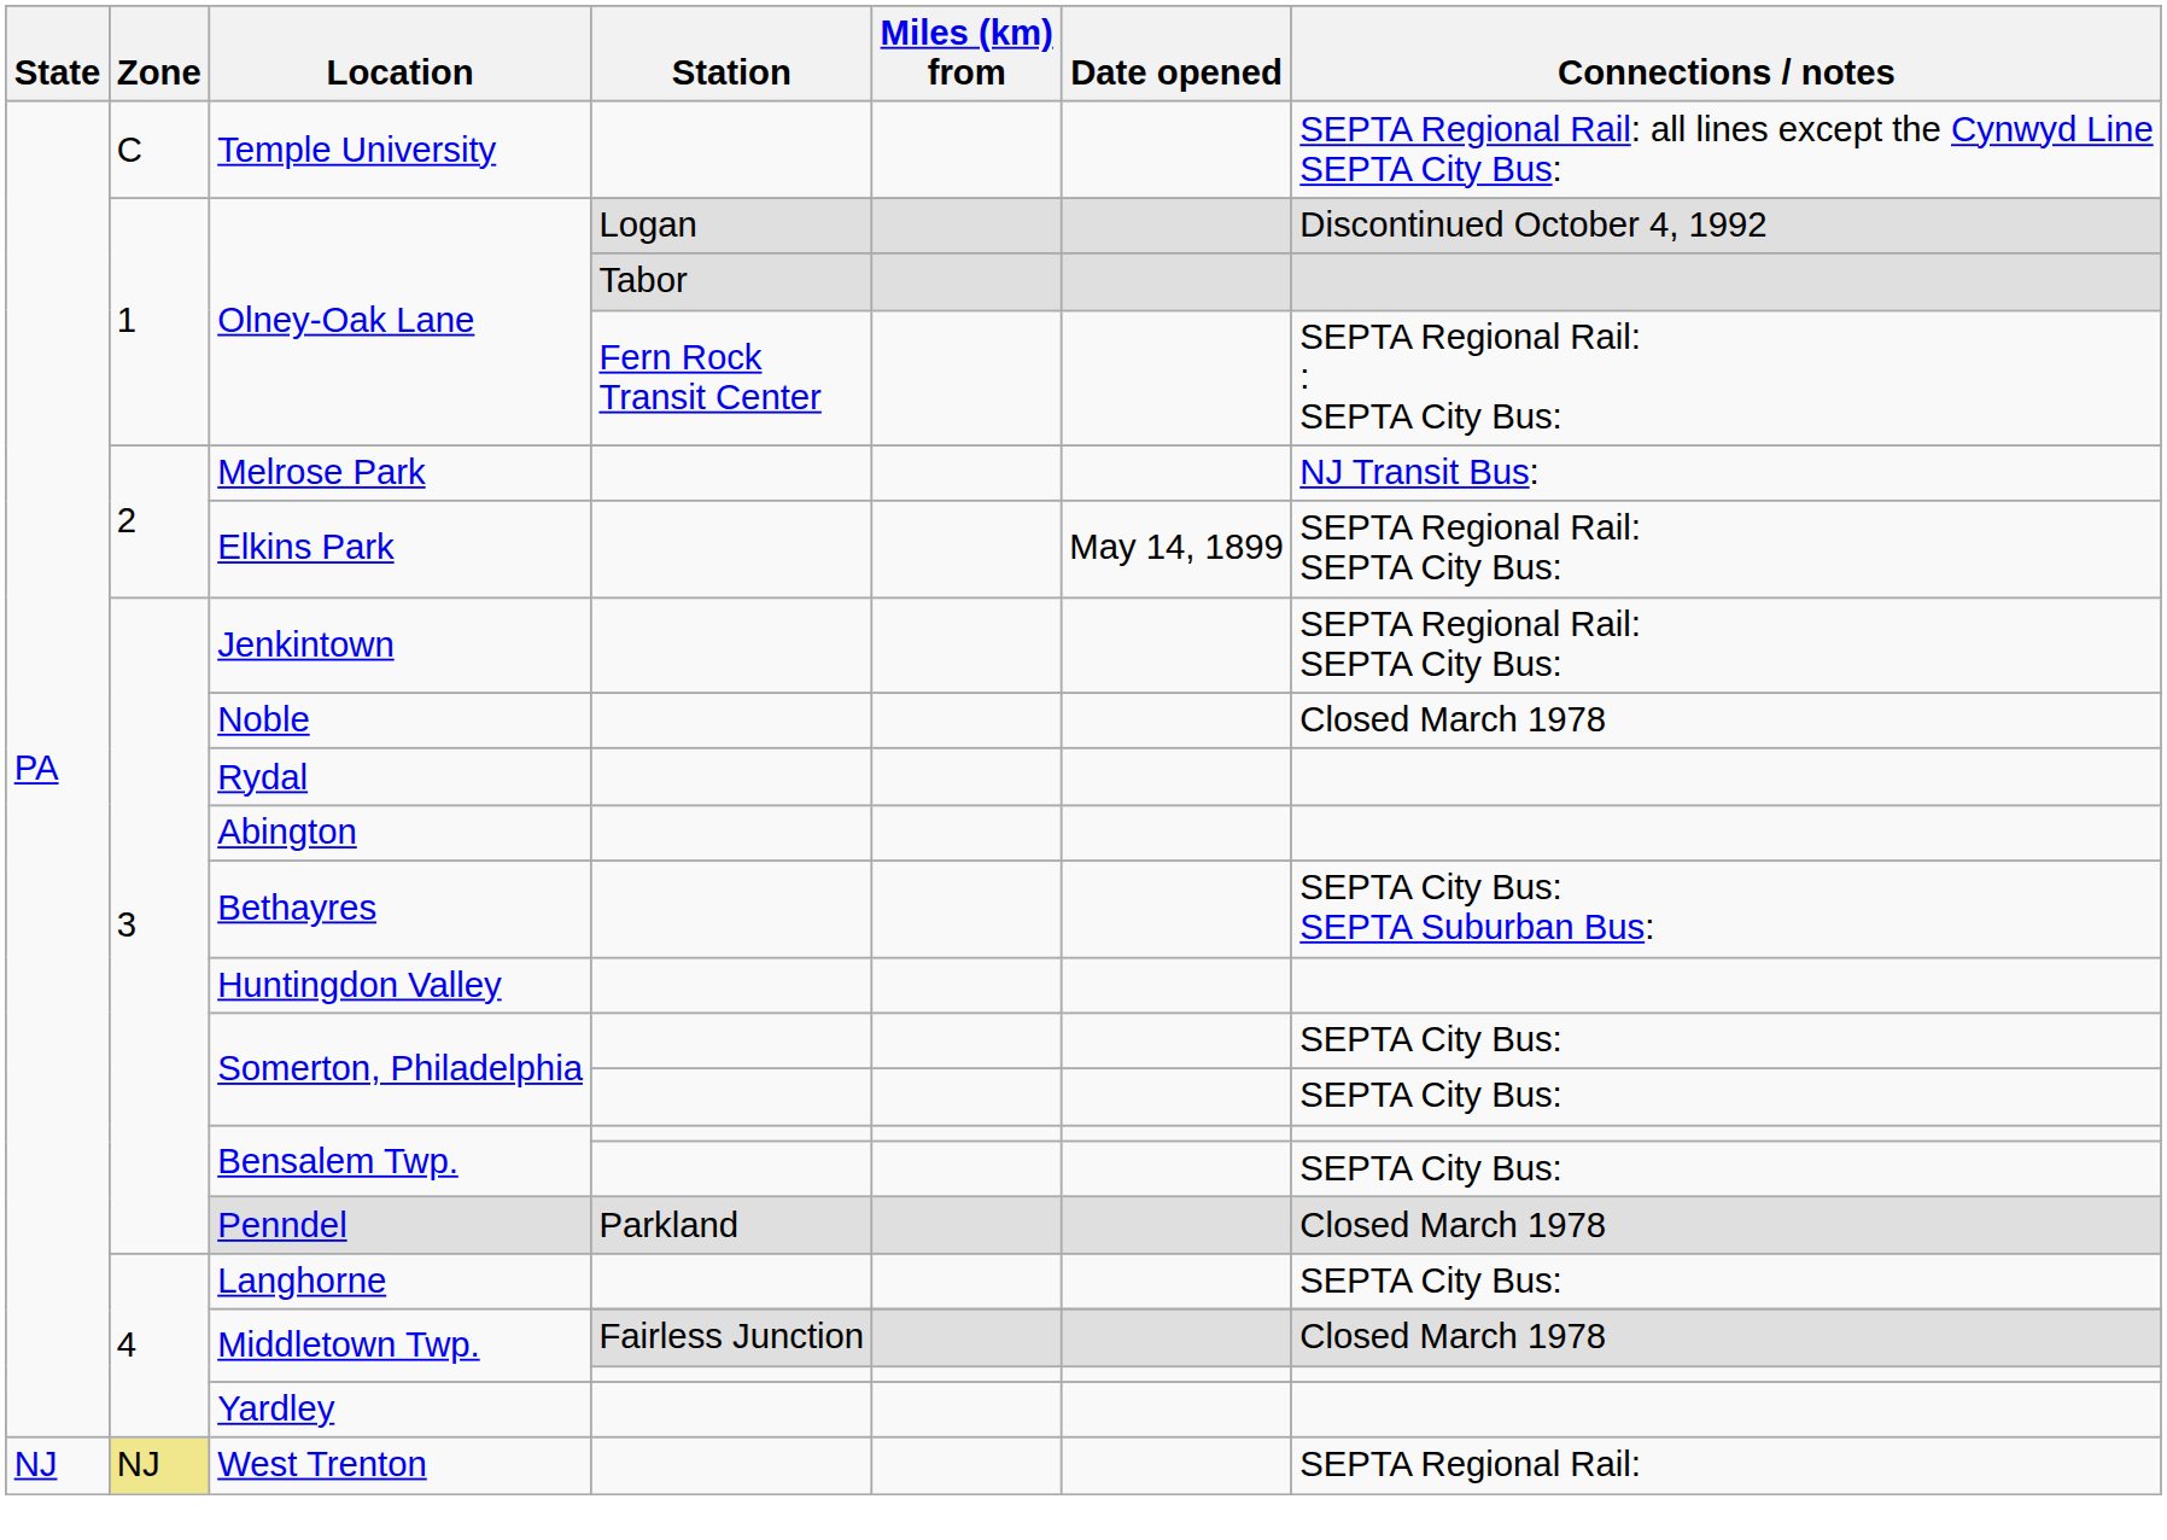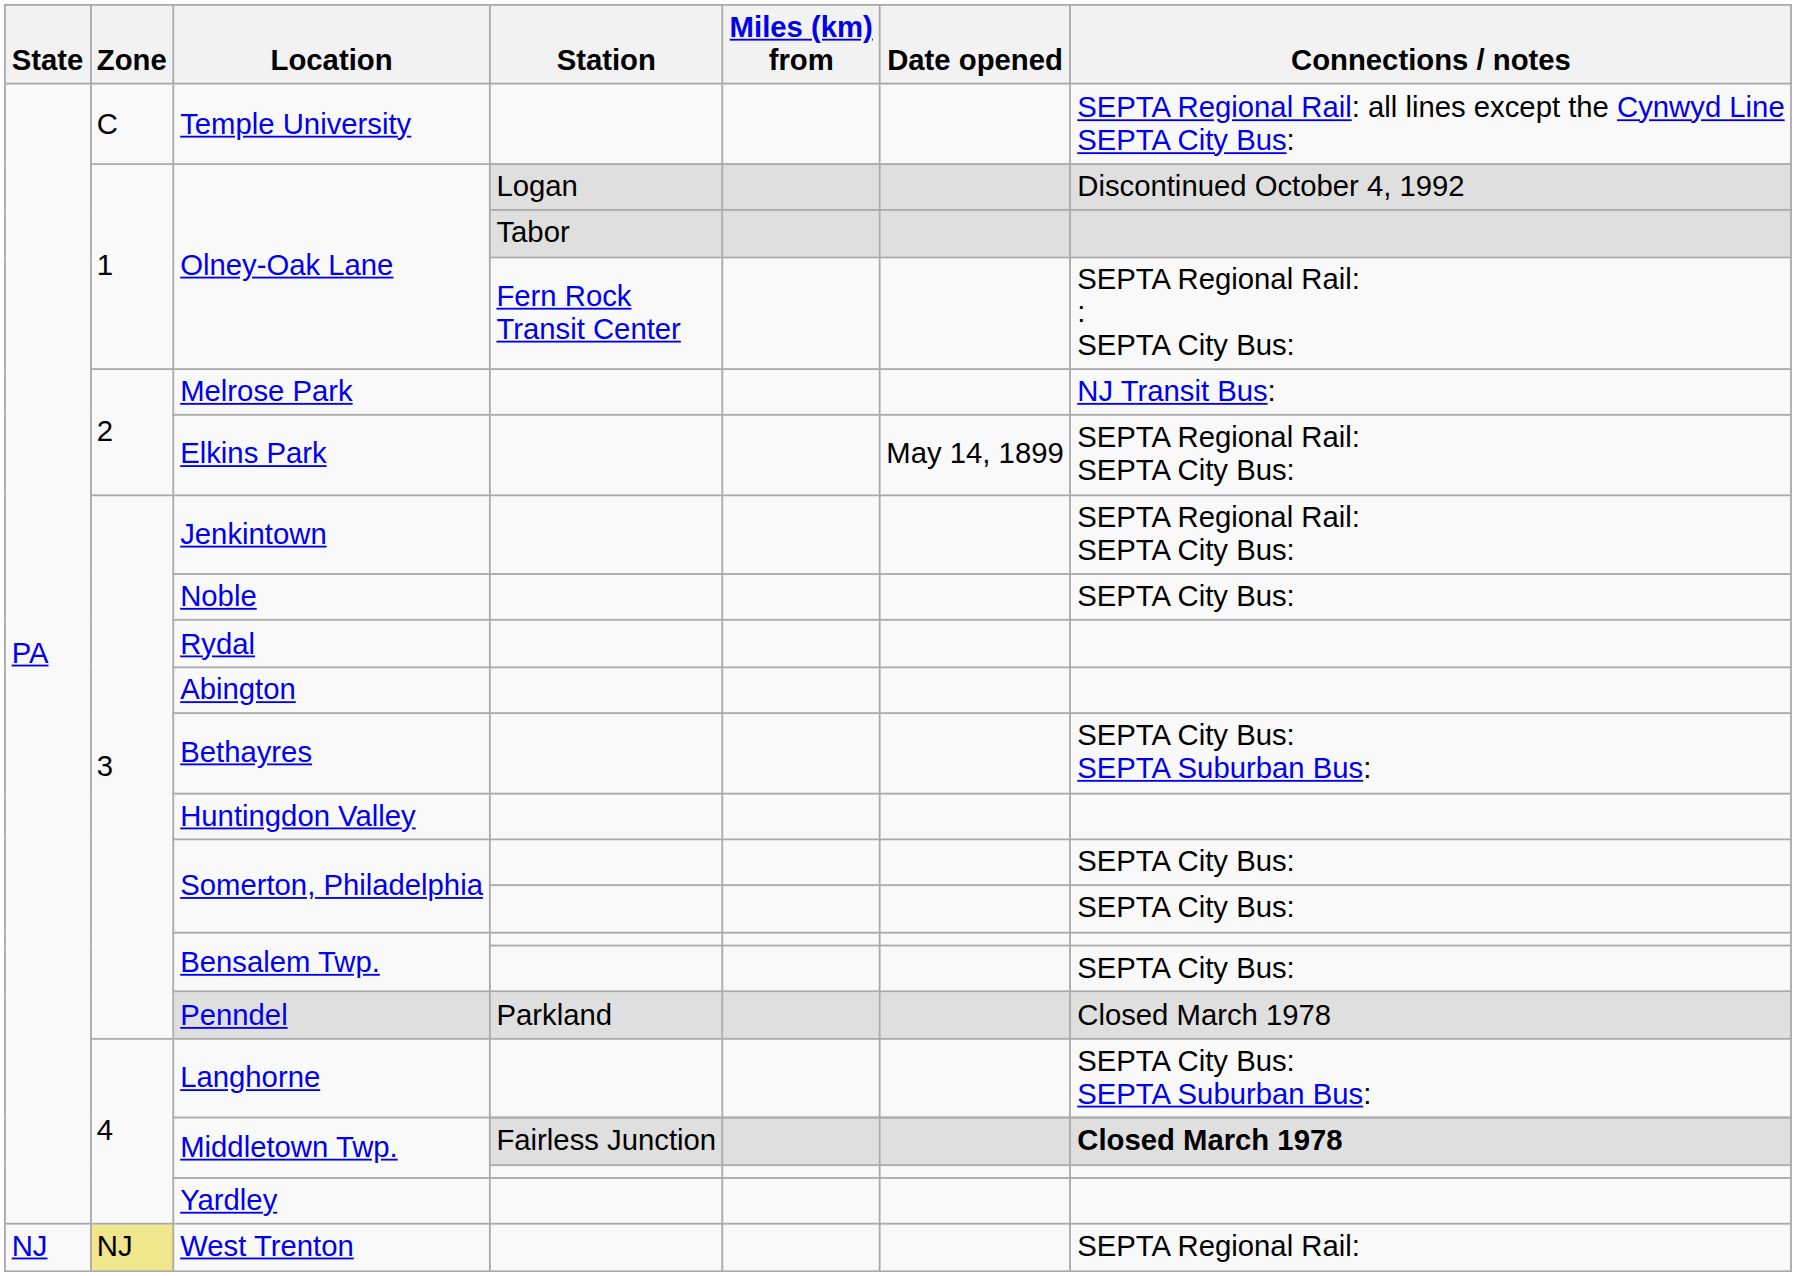Noble | Connections / notes: Closed March 1978 -> SEPTA City Bus:
Langhorne | Connections / notes: SEPTA City Bus: -> SEPTA City Bus: SEPTA Suburban Bus:
Middletown Twp. / Fairless Junction | Connections / notes: normal -> bold
